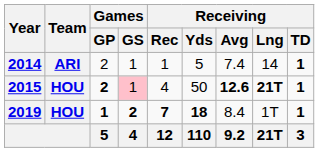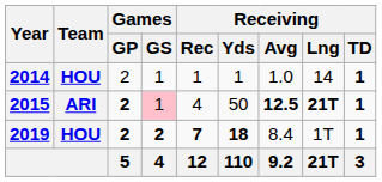2014 | Team: ARI -> HOU
2014 | Receiving / Yds: 5 -> 1
2014 | Receiving / Avg: 7.4 -> 1.0
2015 | Team: HOU -> ARI
2015 | Receiving / Avg: 12.6 -> 12.5
2019 | Games / GP: 1 -> 2
